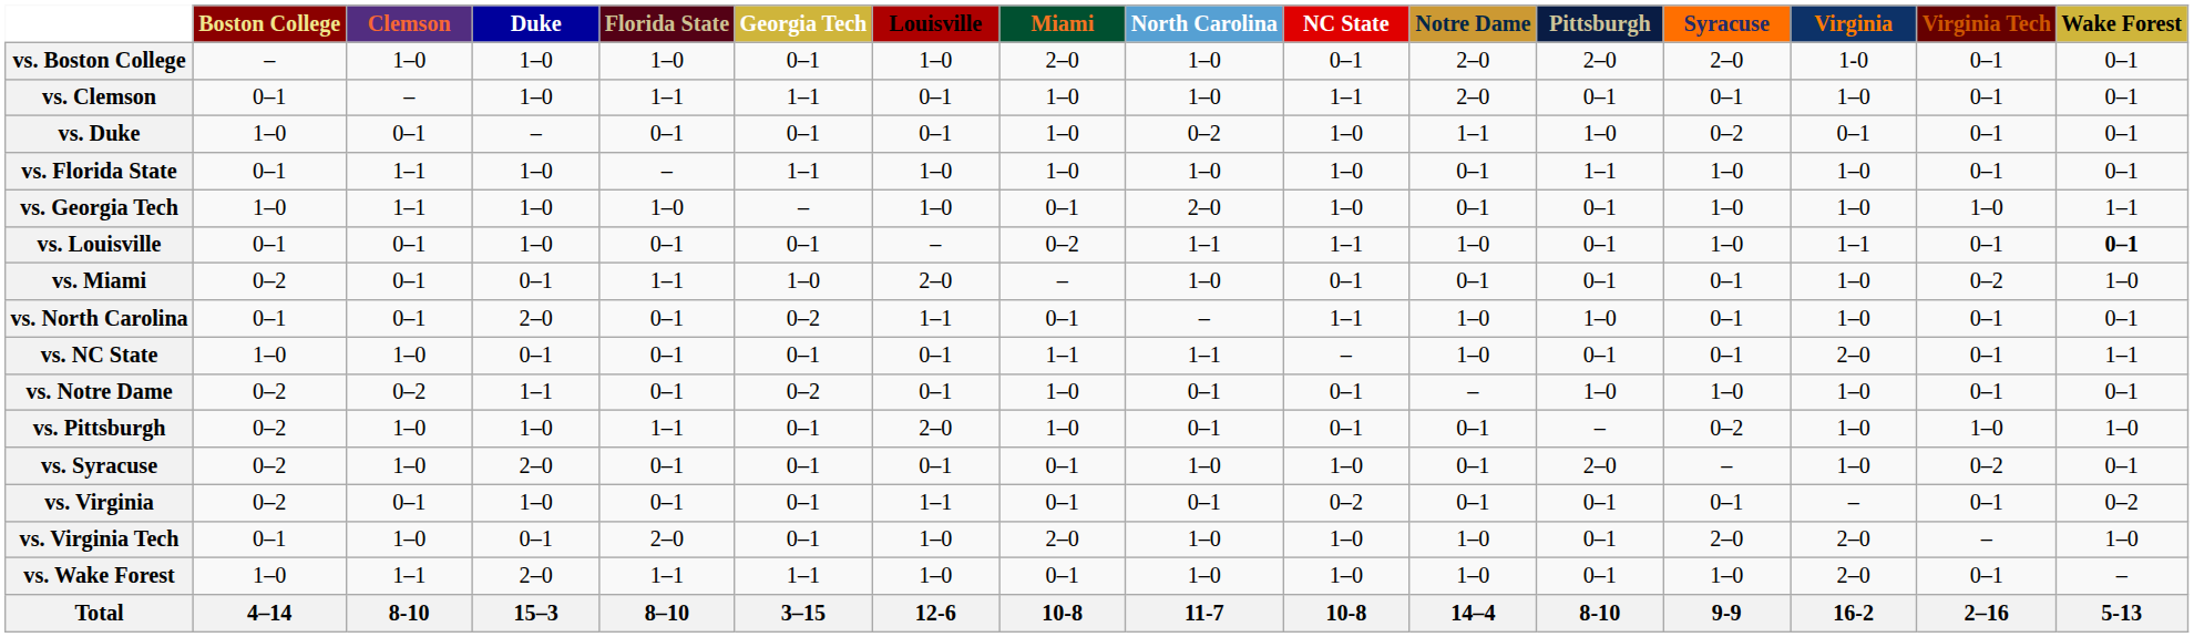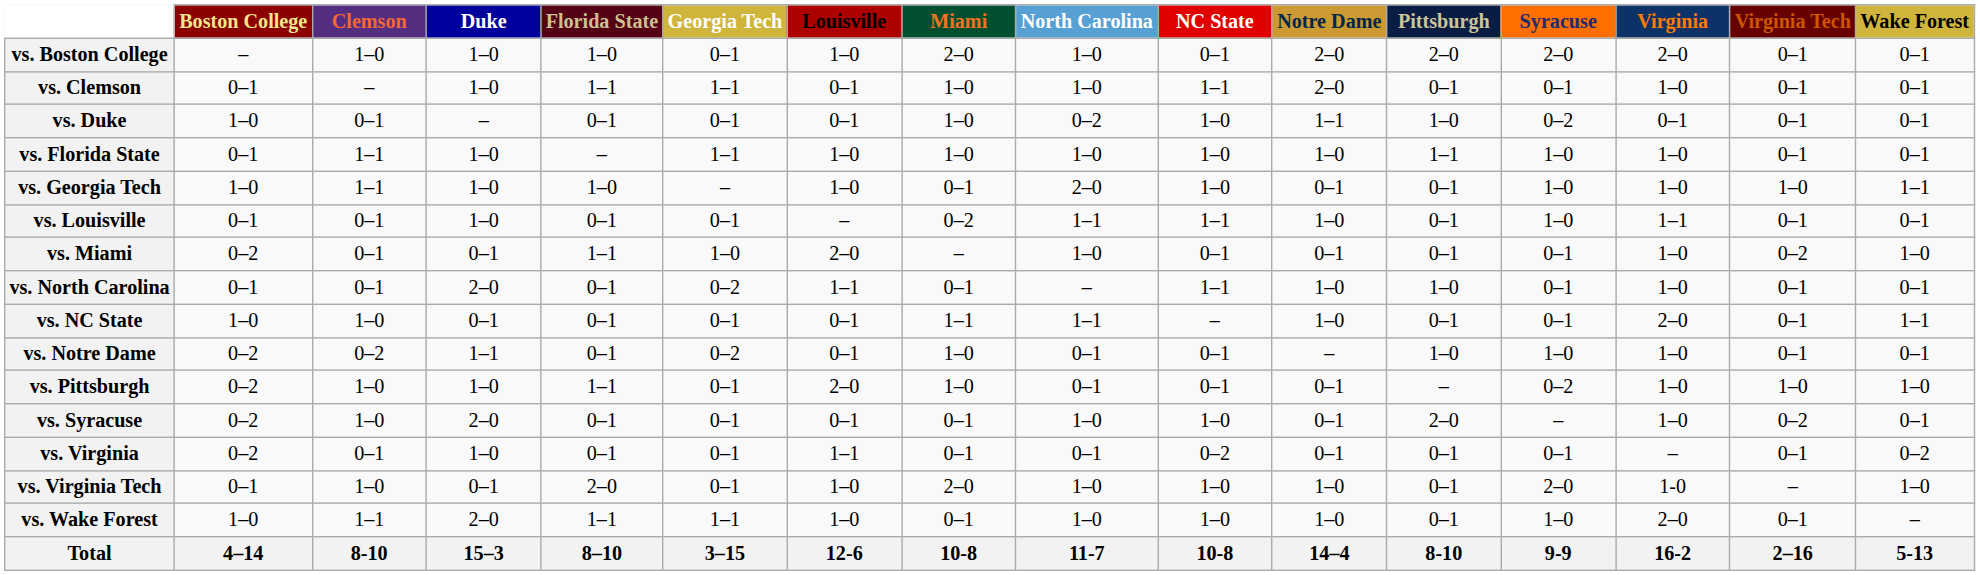vs. Boston College | Virginia: 1-0 -> 2–0
vs. Florida State | Notre Dame: 0–1 -> 1–0
vs. Louisville | Wake Forest: bold -> normal
vs. Virginia Tech | Virginia: 2–0 -> 1-0
